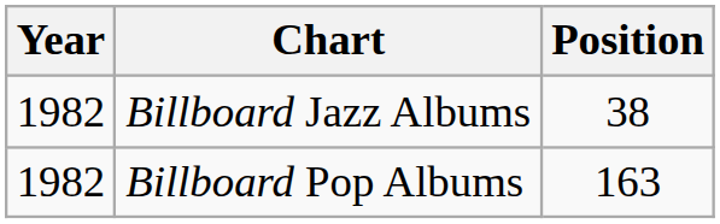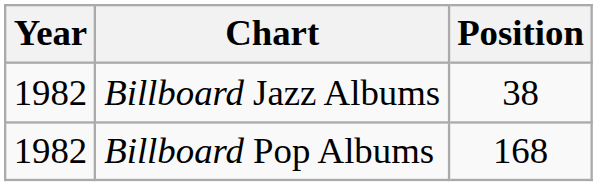Billboard Pop Albums | Position: 163 -> 168
